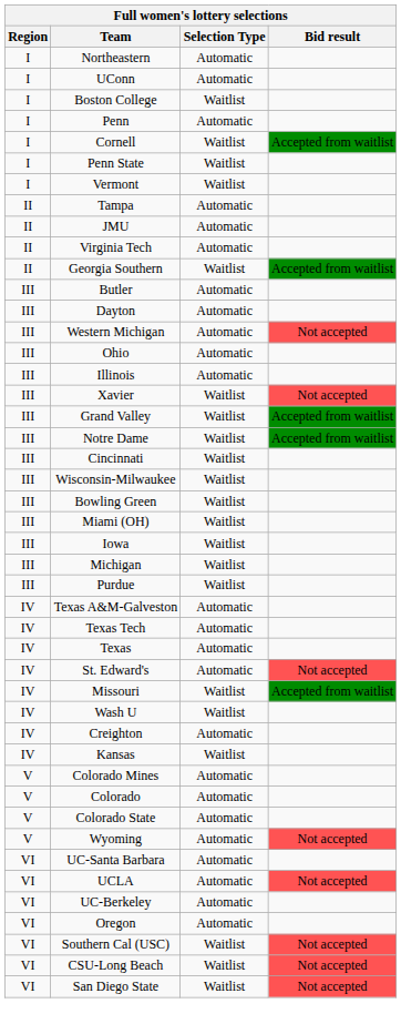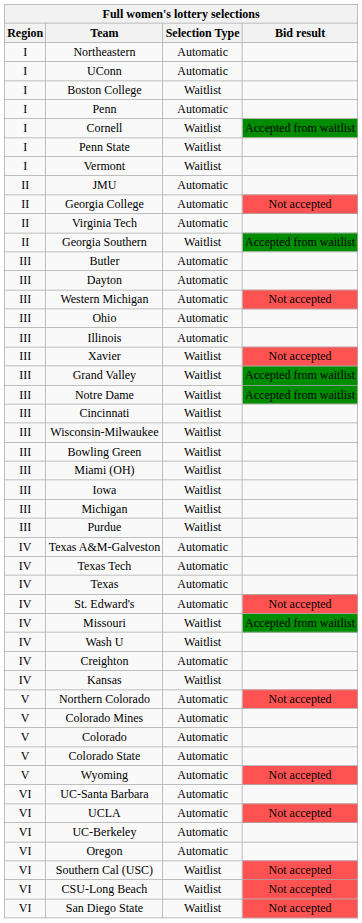- row: II | Tampa | Automatic
+ row: II | Georgia College | Automatic | Not accepted
+ row: V | Northern Colorado | Automatic | Not accepted
